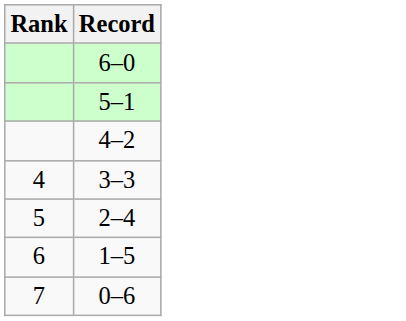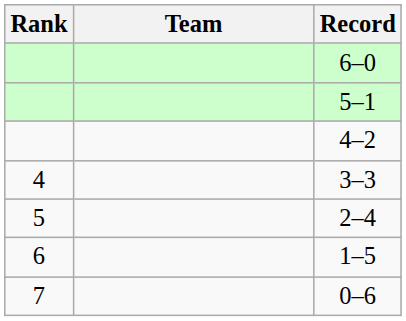+ column: Team
